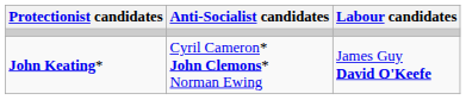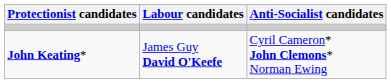columns swapped: Anti-Socialist candidates <-> Labour candidates
